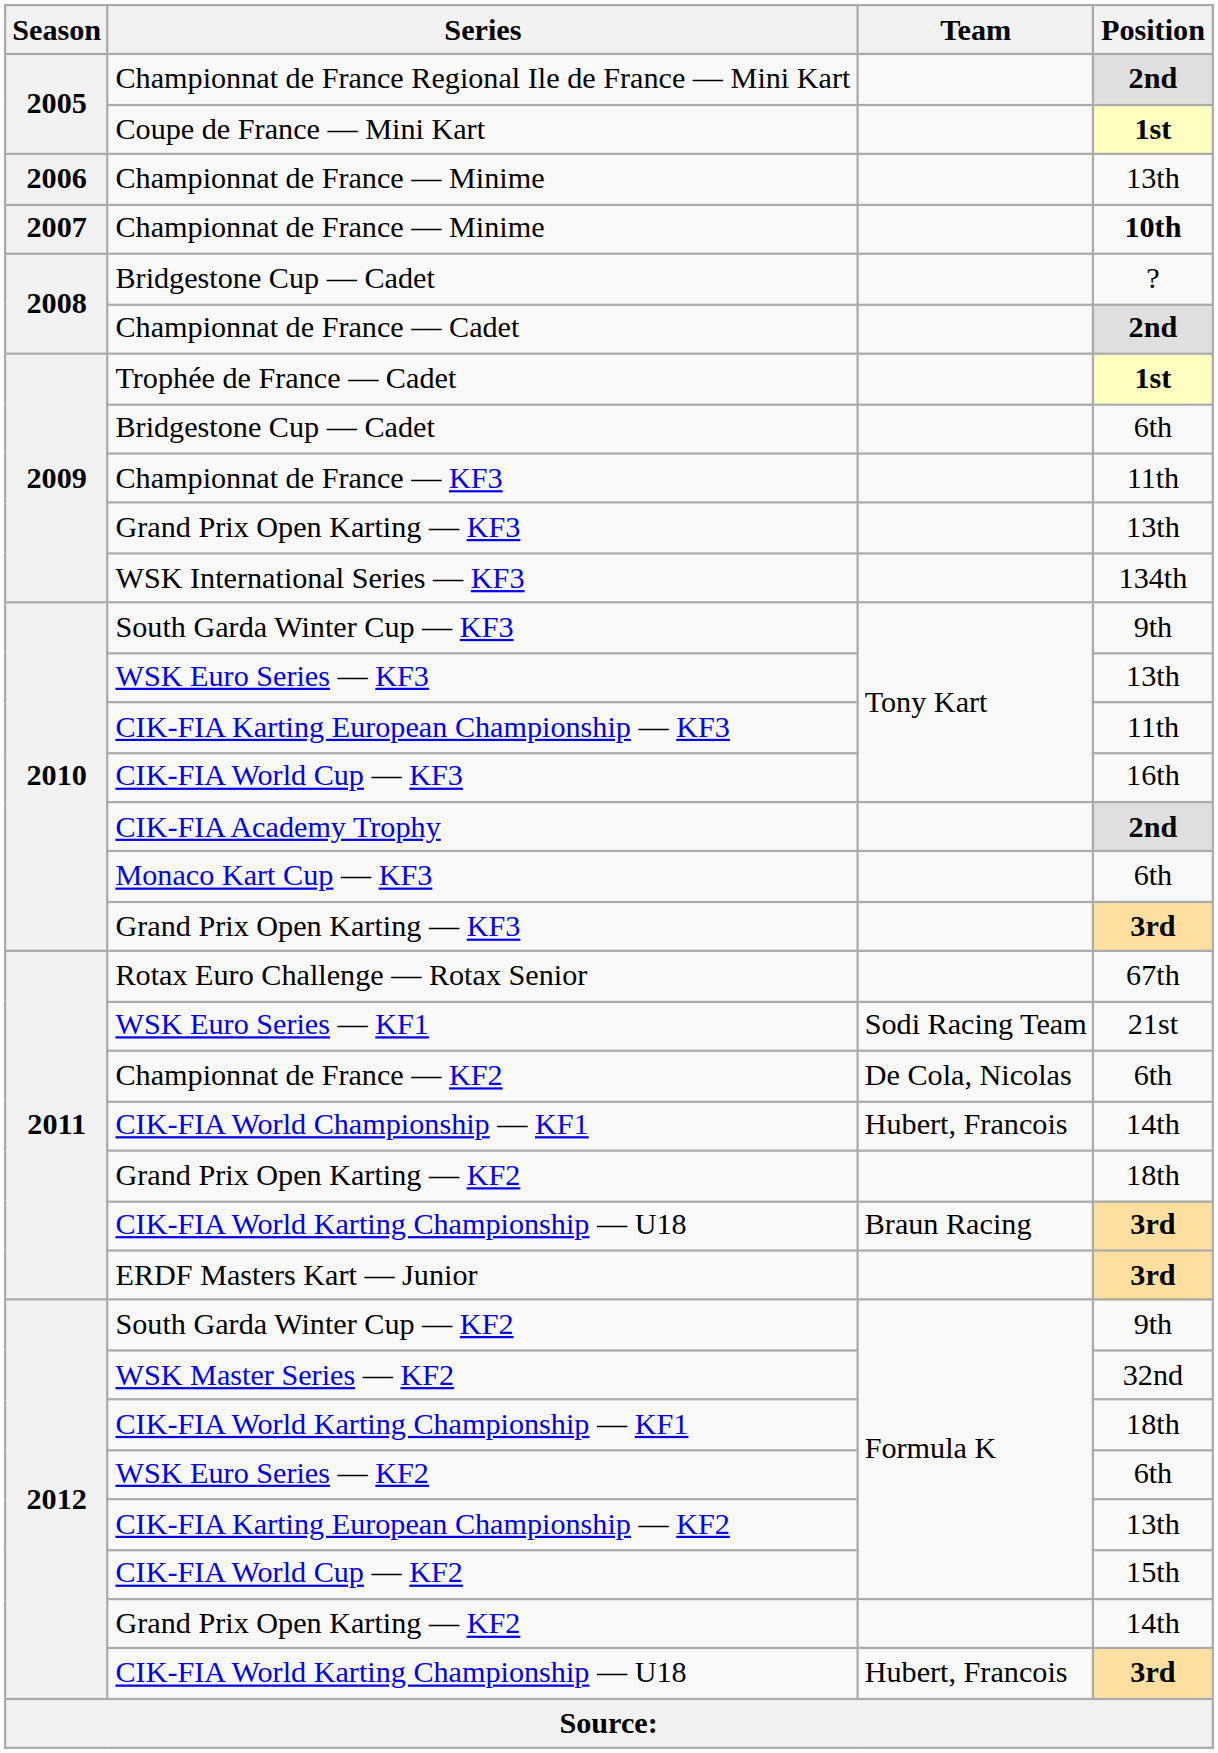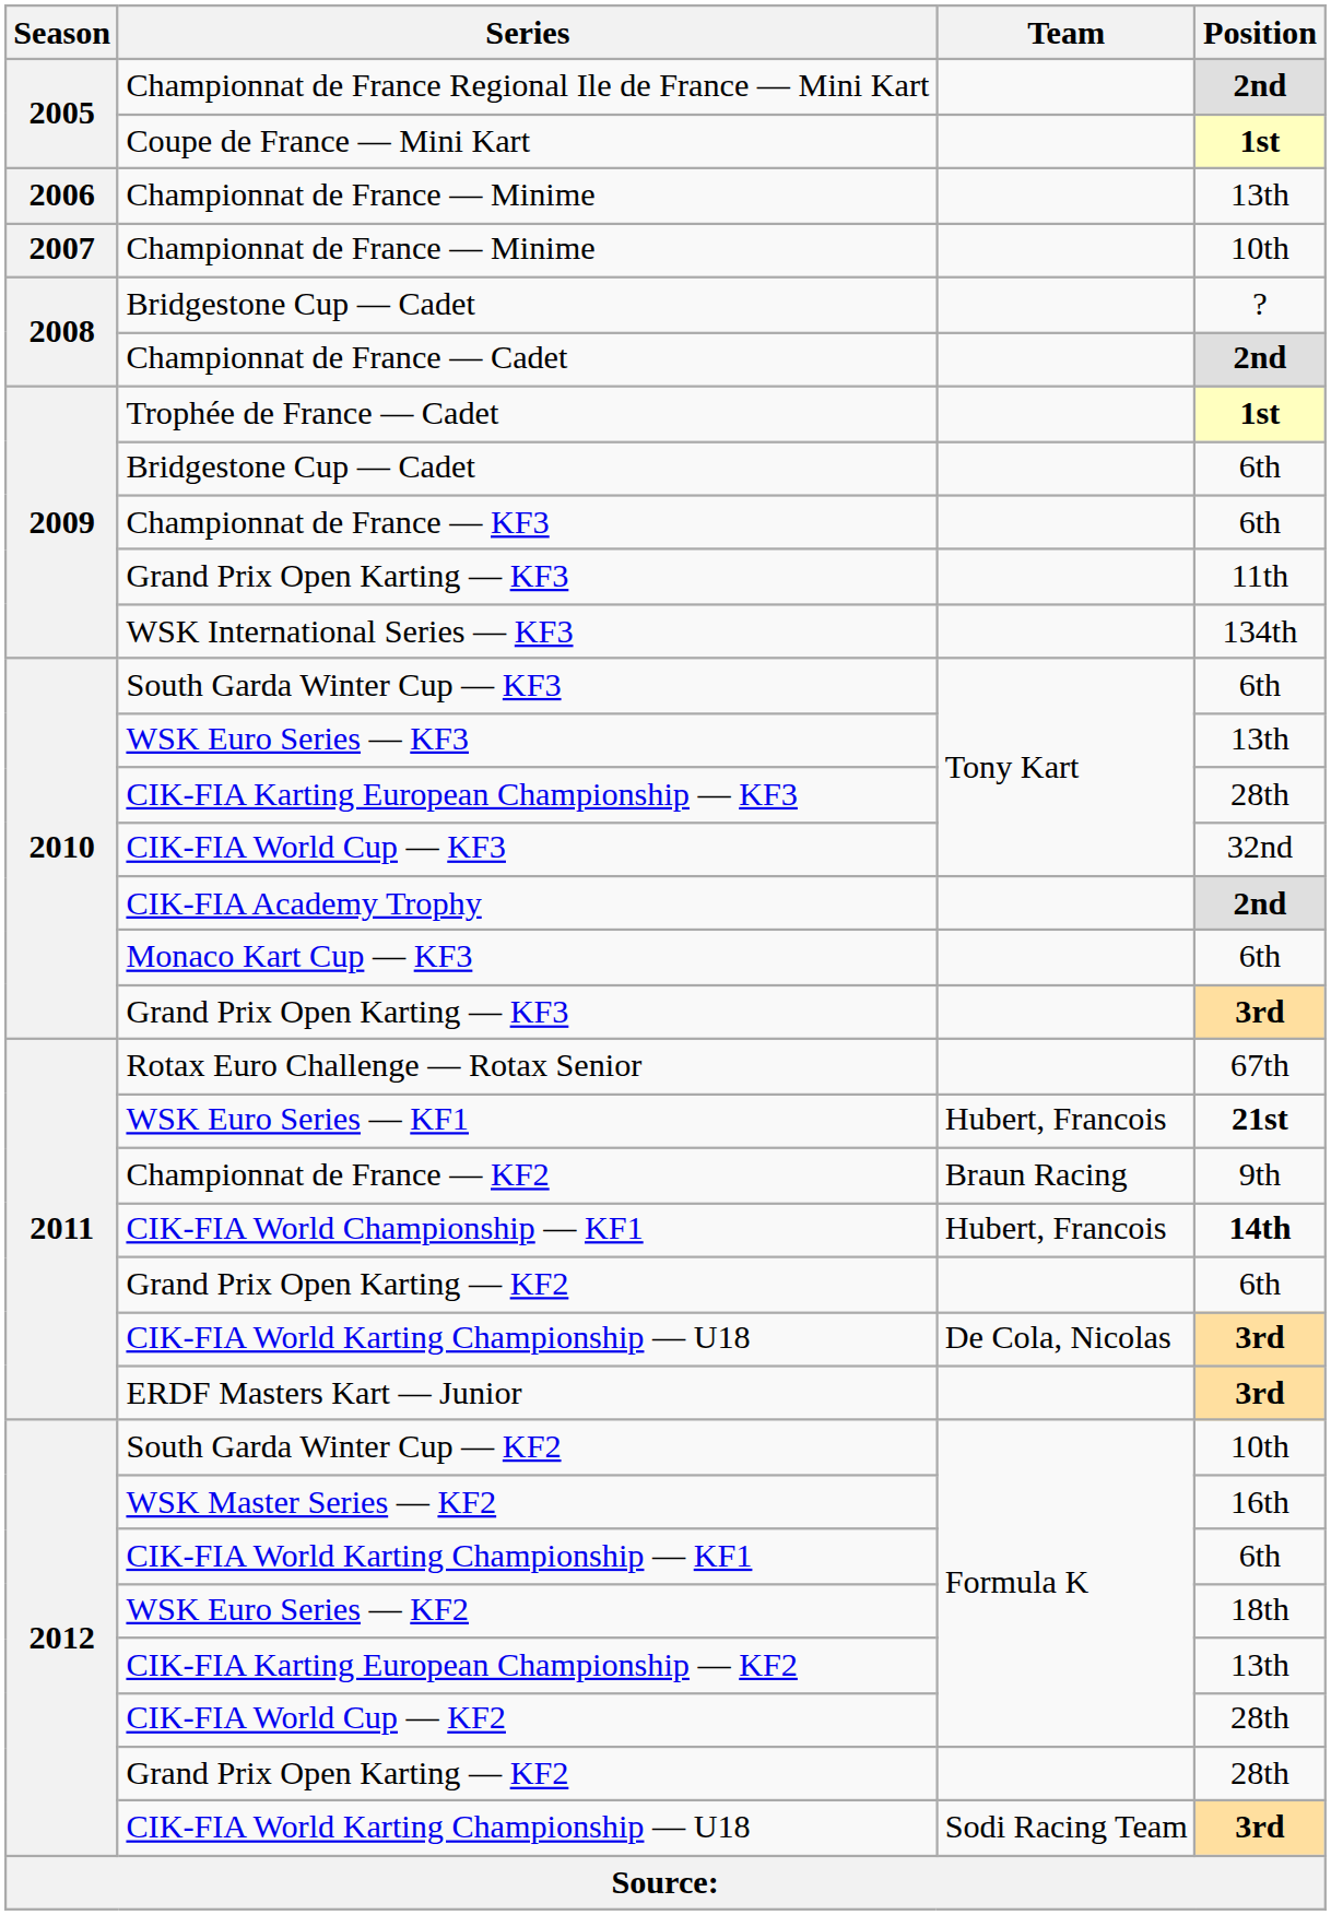2007 / Championnat de France — Minime | Position: bold -> normal
Championnat de France — KF3 | Position: 11th -> 6th
2009 / Grand Prix Open Karting — KF3 | Position: 13th -> 11th
South Garda Winter Cup — KF3 | Position: 9th -> 6th
CIK-FIA Karting European Championship — KF3 | Position: 11th -> 28th
CIK-FIA World Cup — KF3 | Position: 16th -> 32nd
WSK Euro Series — KF1 | Team: Sodi Racing Team -> Hubert, Francois
WSK Euro Series — KF1 | Position: normal -> bold
Championnat de France — KF2 | Team: De Cola, Nicolas -> Braun Racing
Championnat de France — KF2 | Position: 6th -> 9th
CIK-FIA World Championship — KF1 | Position: normal -> bold
2011 / Grand Prix Open Karting — KF2 | Position: 18th -> 6th
2011 / CIK-FIA World Karting Championship — U18 | Team: Braun Racing -> De Cola, Nicolas
South Garda Winter Cup — KF2 | Position: 9th -> 10th
WSK Master Series — KF2 | Position: 32nd -> 16th
CIK-FIA World Karting Championship — KF1 | Position: 18th -> 6th
WSK Euro Series — KF2 | Position: 6th -> 18th
CIK-FIA World Cup — KF2 | Position: 15th -> 28th
2012 / Grand Prix Open Karting — KF2 | Position: 14th -> 28th
2012 / CIK-FIA World Karting Championship — U18 | Team: Hubert, Francois -> Sodi Racing Team
